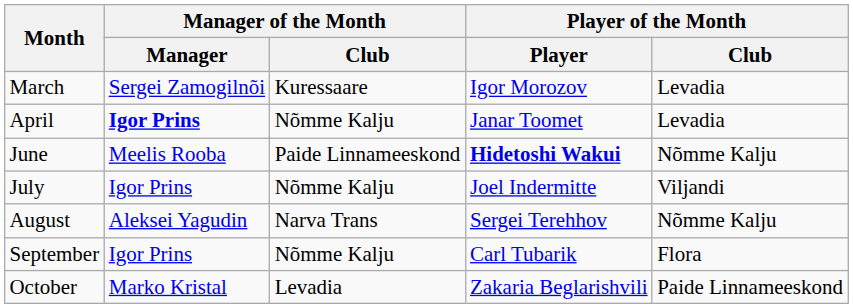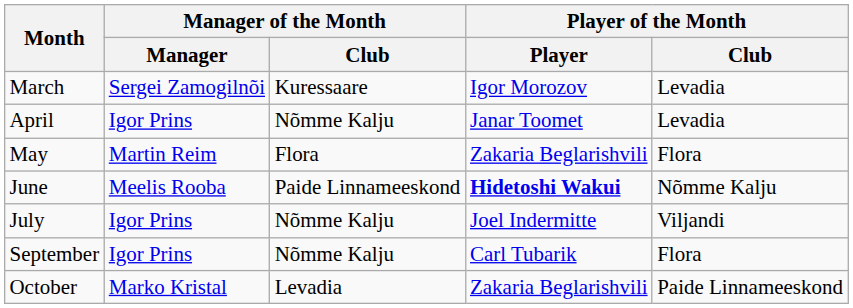April | Manager of the Month / Manager: bold -> normal
+ row: May | Martin Reim | Flora | Zakaria Beglarishvili | Flora
- row: August | Aleksei Yagudin | Narva Trans | Sergei Terehhov | Nõmme Kalju
